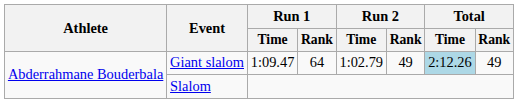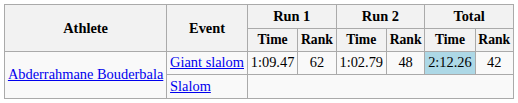Giant slalom | Run 1 / Rank: 64 -> 62
Giant slalom | Run 2 / Rank: 49 -> 48
Giant slalom | Total / Rank: 49 -> 42
